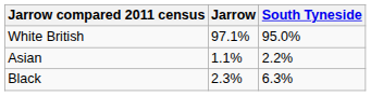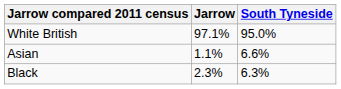Asian | South Tyneside: 2.2% -> 6.6%
